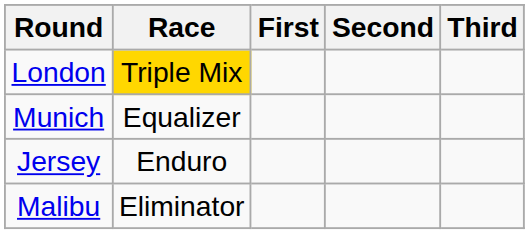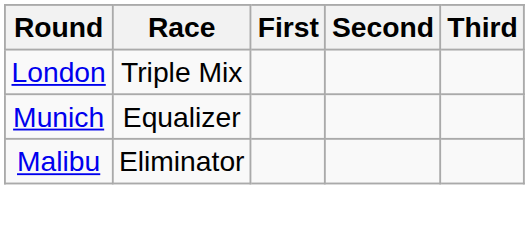London | Race: gold background -> no background
- row: Jersey | Enduro
